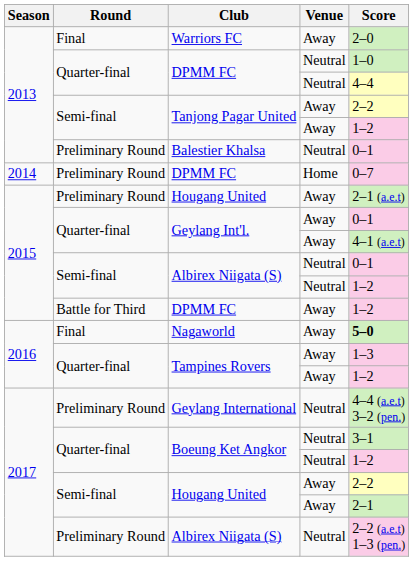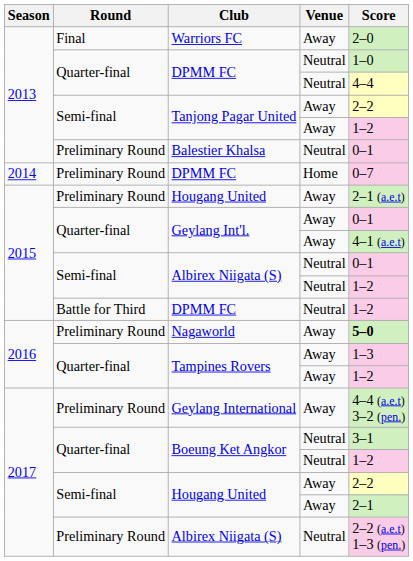2015 / DPMM FC | Venue: Away -> Neutral
Nagaworld | Round: Final -> Preliminary Round
Geylang International | Venue: Neutral -> Away
